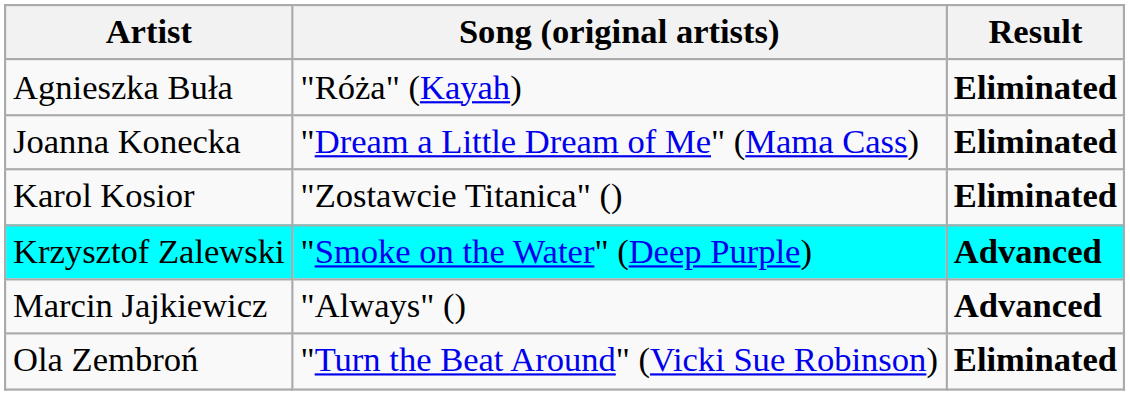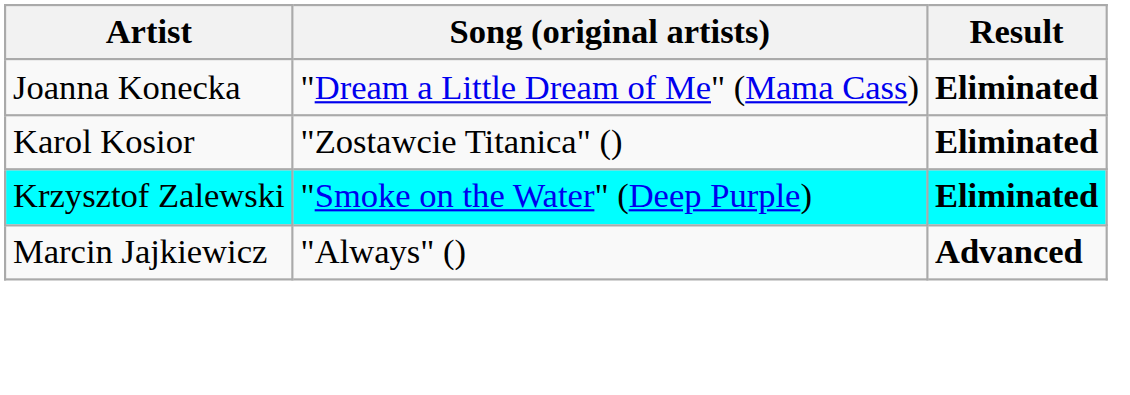- row: Agnieszka Buła | "Róża" (Kayah) | Eliminated
Krzysztof Zalewski | Result: Advanced -> Eliminated
- row: Ola Zembroń | "Turn the Beat Around" (Vicki Sue Robinson) | Eliminated
